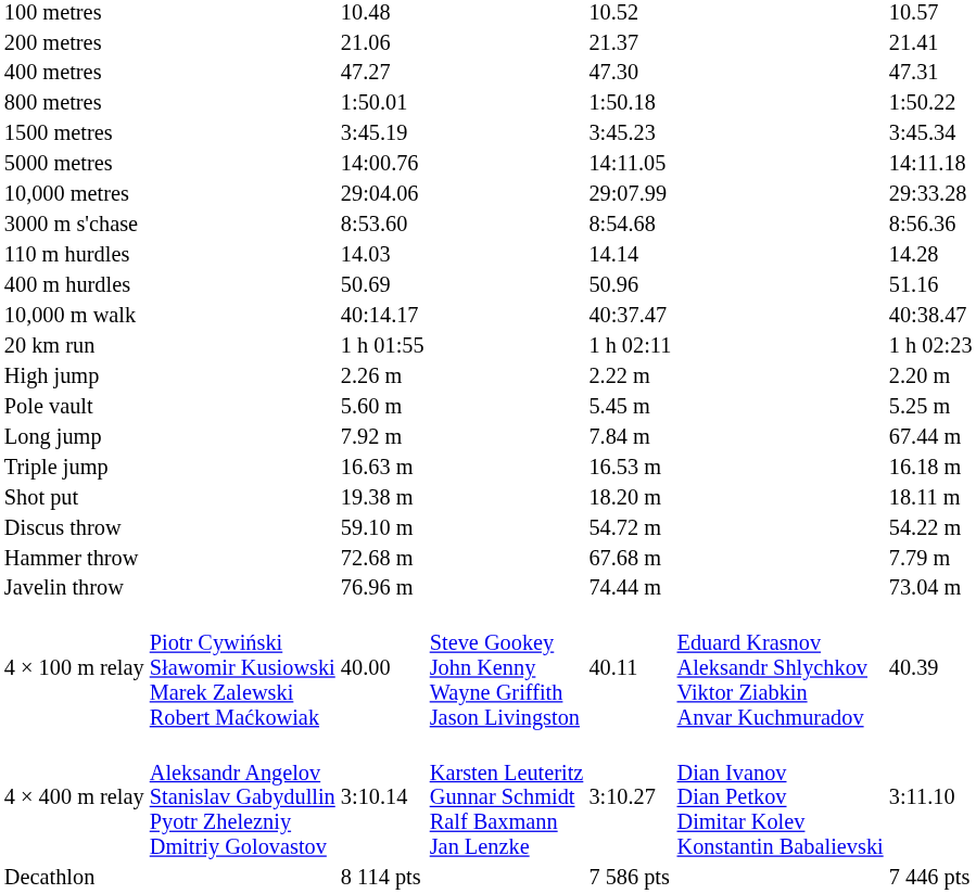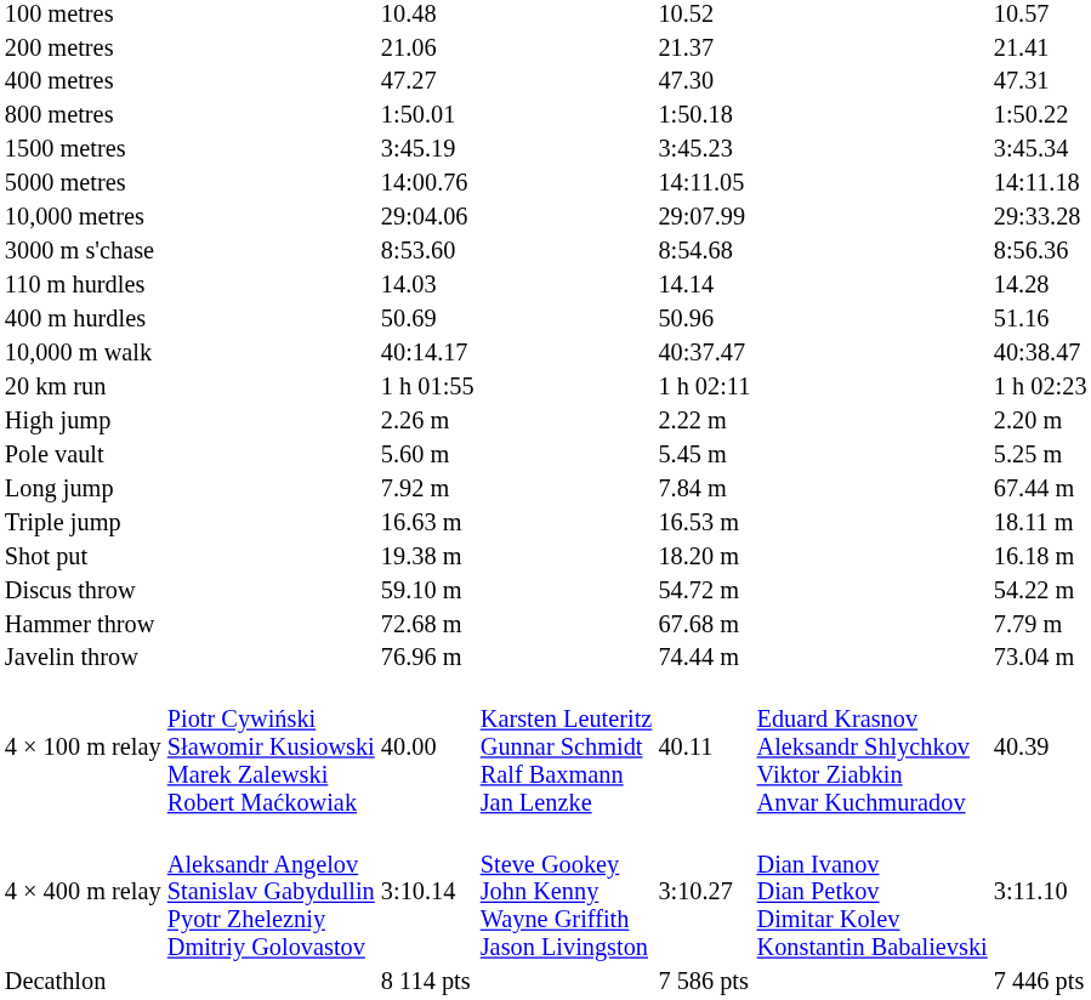Triple jump | column 7: 16.18 m -> 18.11 m
Shot put | column 7: 18.11 m -> 16.18 m
4 × 100 m relay | column 4: Steve Gookey John Kenny Wayne Griffith Jason Livingston -> Karsten Leuteritz Gunnar Schmidt Ralf Baxmann Jan Lenzke
4 × 400 m relay | column 4: Karsten Leuteritz Gunnar Schmidt Ralf Baxmann Jan Lenzke -> Steve Gookey John Kenny Wayne Griffith Jason Livingston
